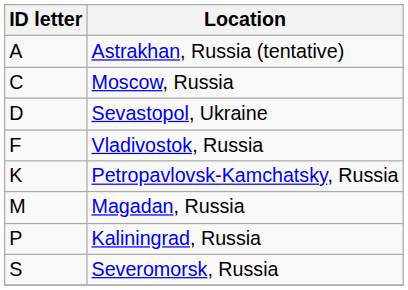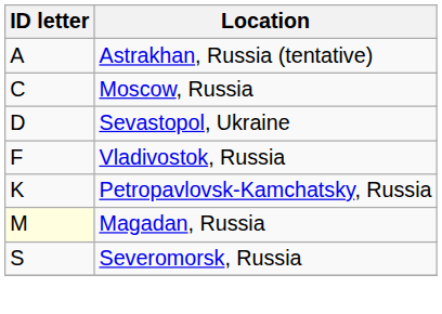Magadan, Russia | ID letter: no background -> lightyellow background
- row: P | Kaliningrad, Russia
